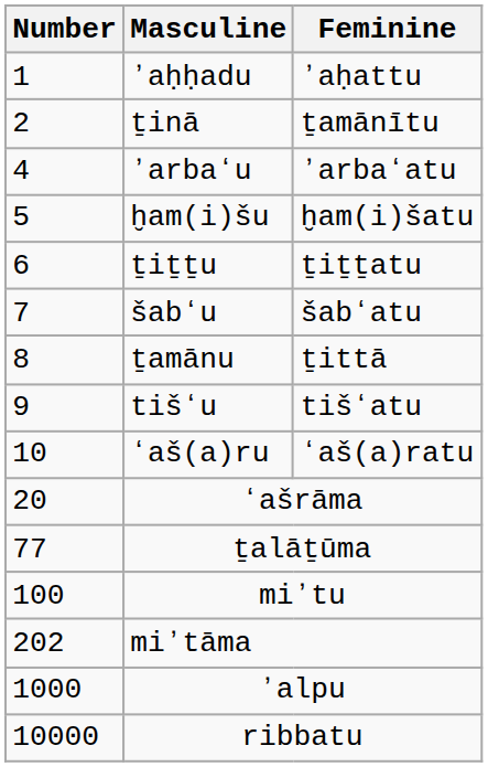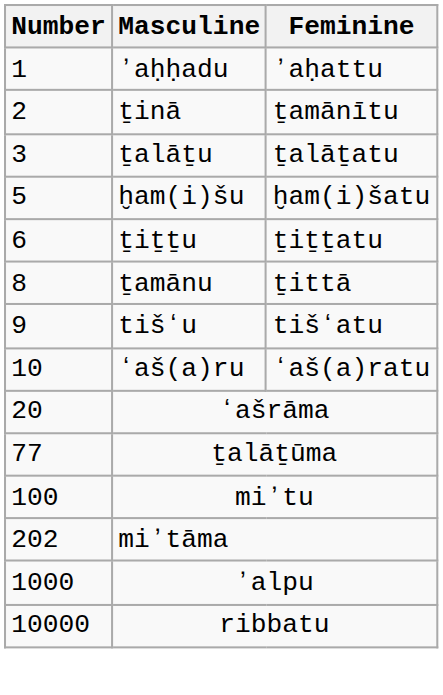+ row: 3 | ṯalāṯu | ṯalāṯatu
- row: 4 | ʼarbaʻu | ʼarbaʻatu
- row: 7 | šabʻu | šabʻatu
